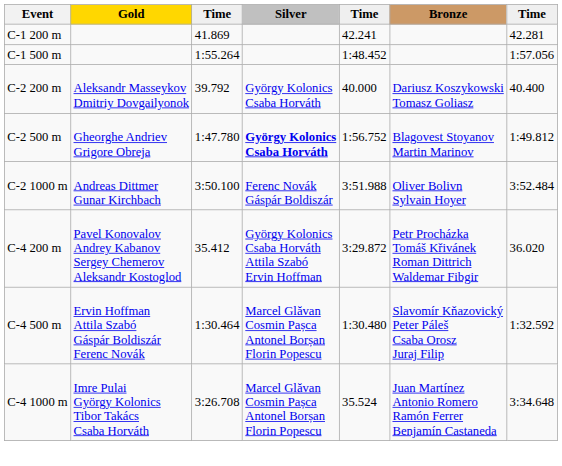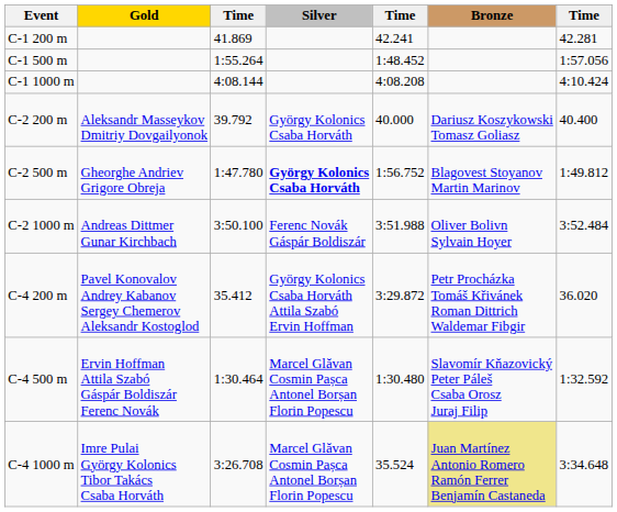+ row: C-1 1000 m | 4:08.144 | 4:08.208 | 4:10.424
C-4 1000 m | Bronze: no background -> khaki background
